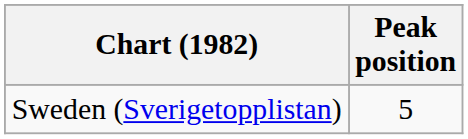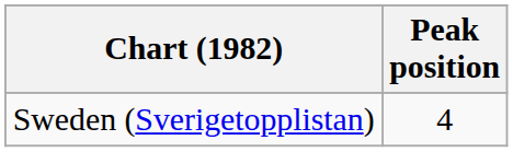Sweden (Sverigetopplistan) | Peak position: 5 -> 4
